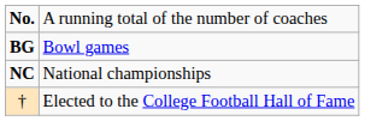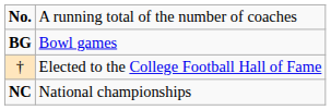rows swapped: NC <-> †
